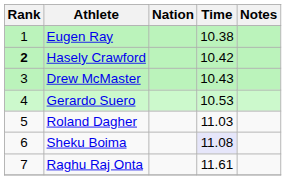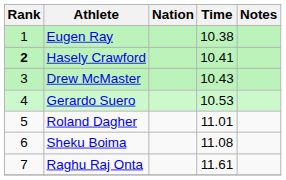Hasely Crawford | Time: 10.42 -> 10.41
Roland Dagher | Time: 11.03 -> 11.01
Sheku Boima | Time: lavender background -> no background
